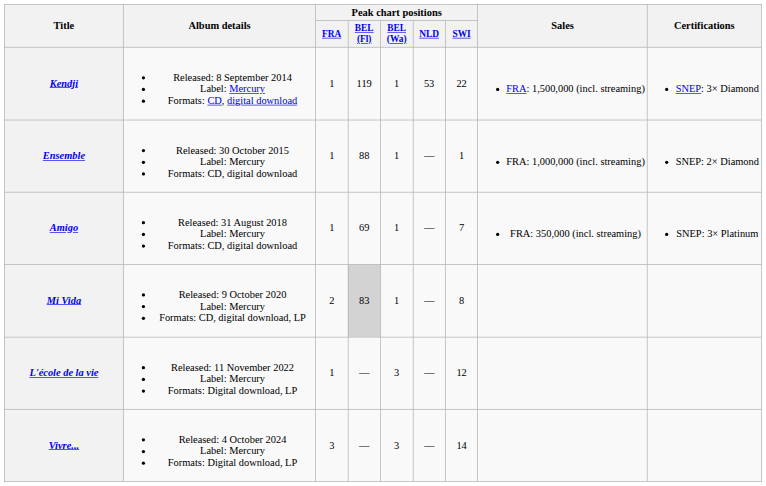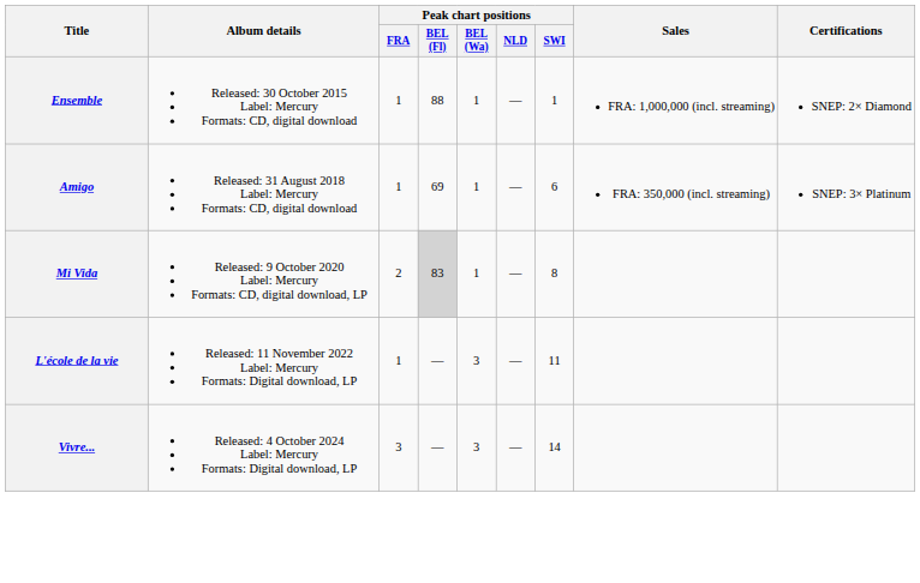- row: Kendji | Released: 8 September 2014 Label: Mercury Formats: CD, digital download | 1 | 119 | 1 | 53 | 22 | FRA: 1,500,000 (incl. streaming) | SNEP: 3× Diamond
Amigo | Peak chart positions / SWI: 7 -> 6
L'école de la vie | Peak chart positions / SWI: 12 -> 11
